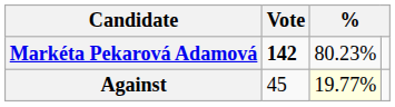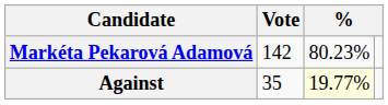Markéta Pekarová Adamová | Vote: bold -> normal
Against | Vote: 45 -> 35
